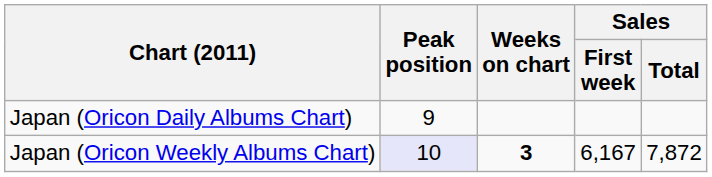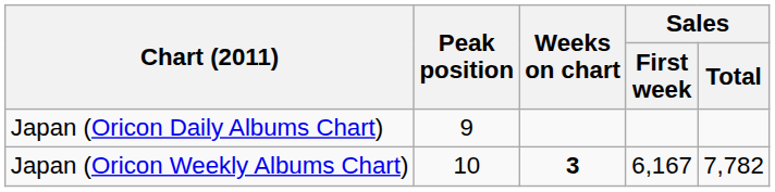Japan (Oricon Weekly Albums Chart) | Peak position: lavender background -> no background
Japan (Oricon Weekly Albums Chart) | Sales / Total: 7,872 -> 7,782
